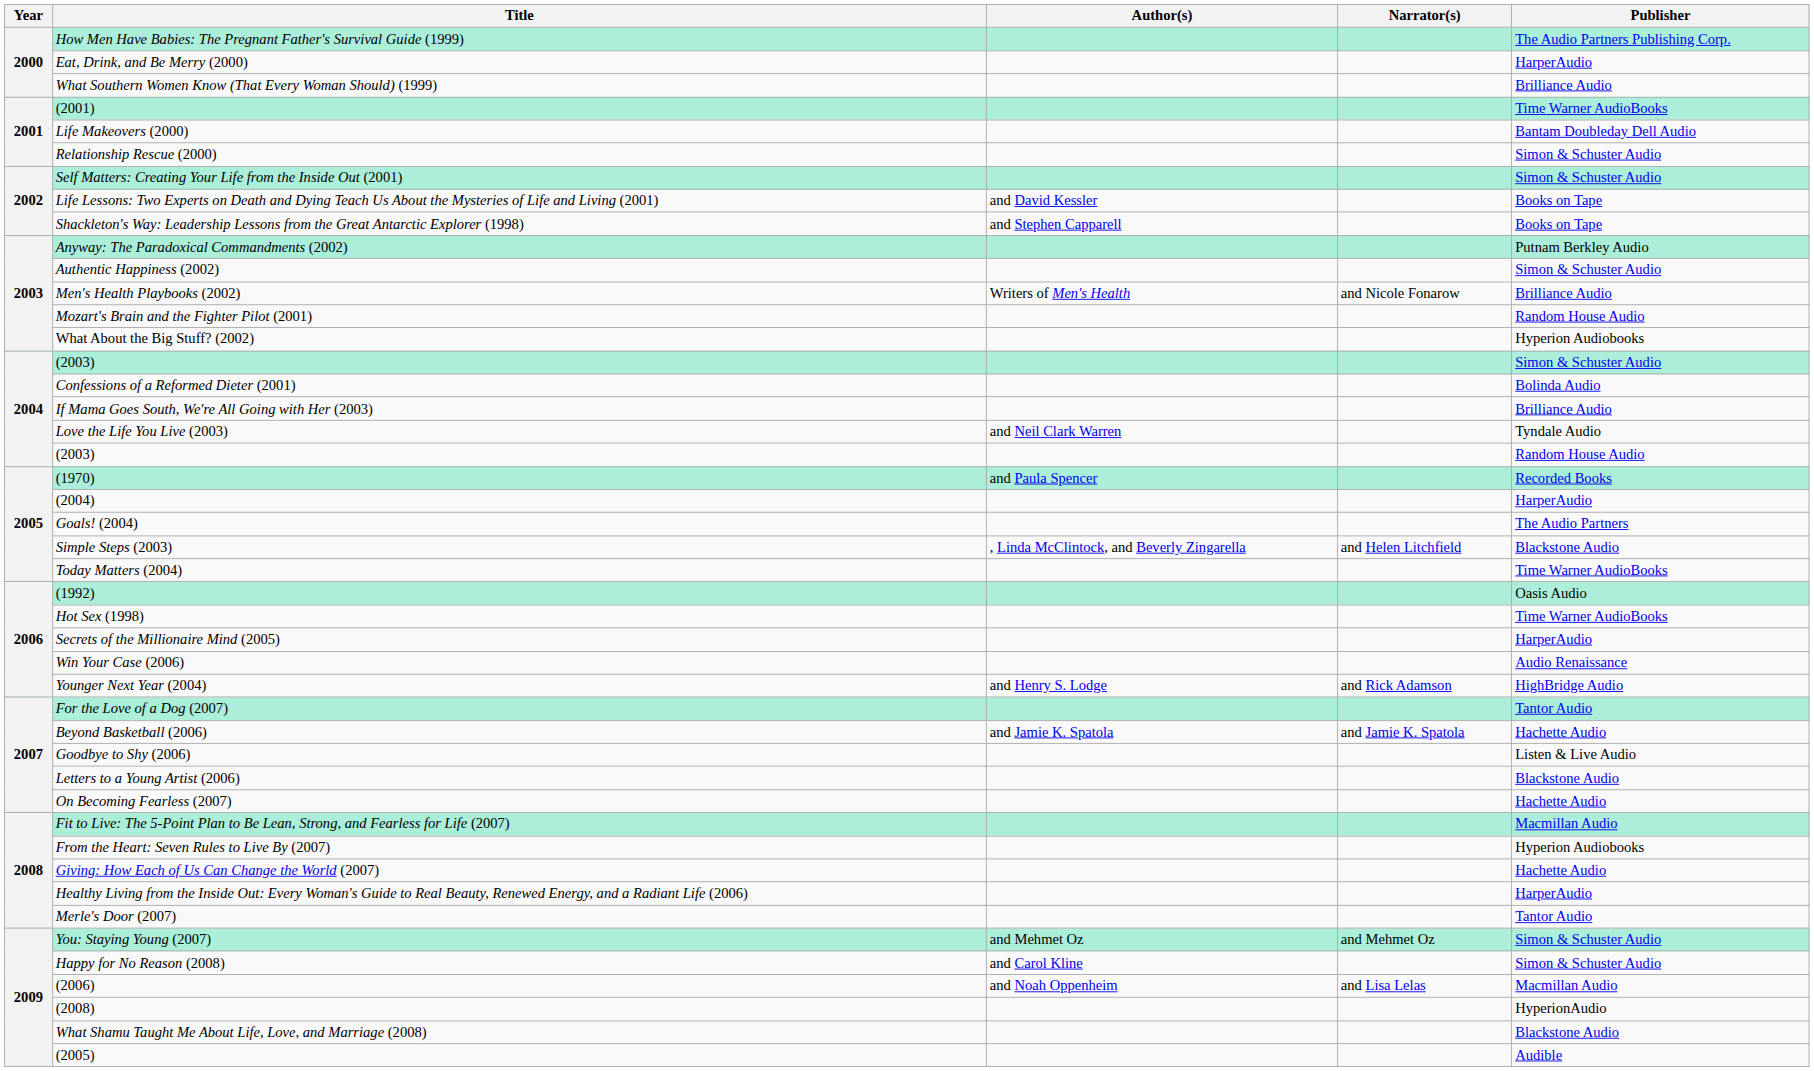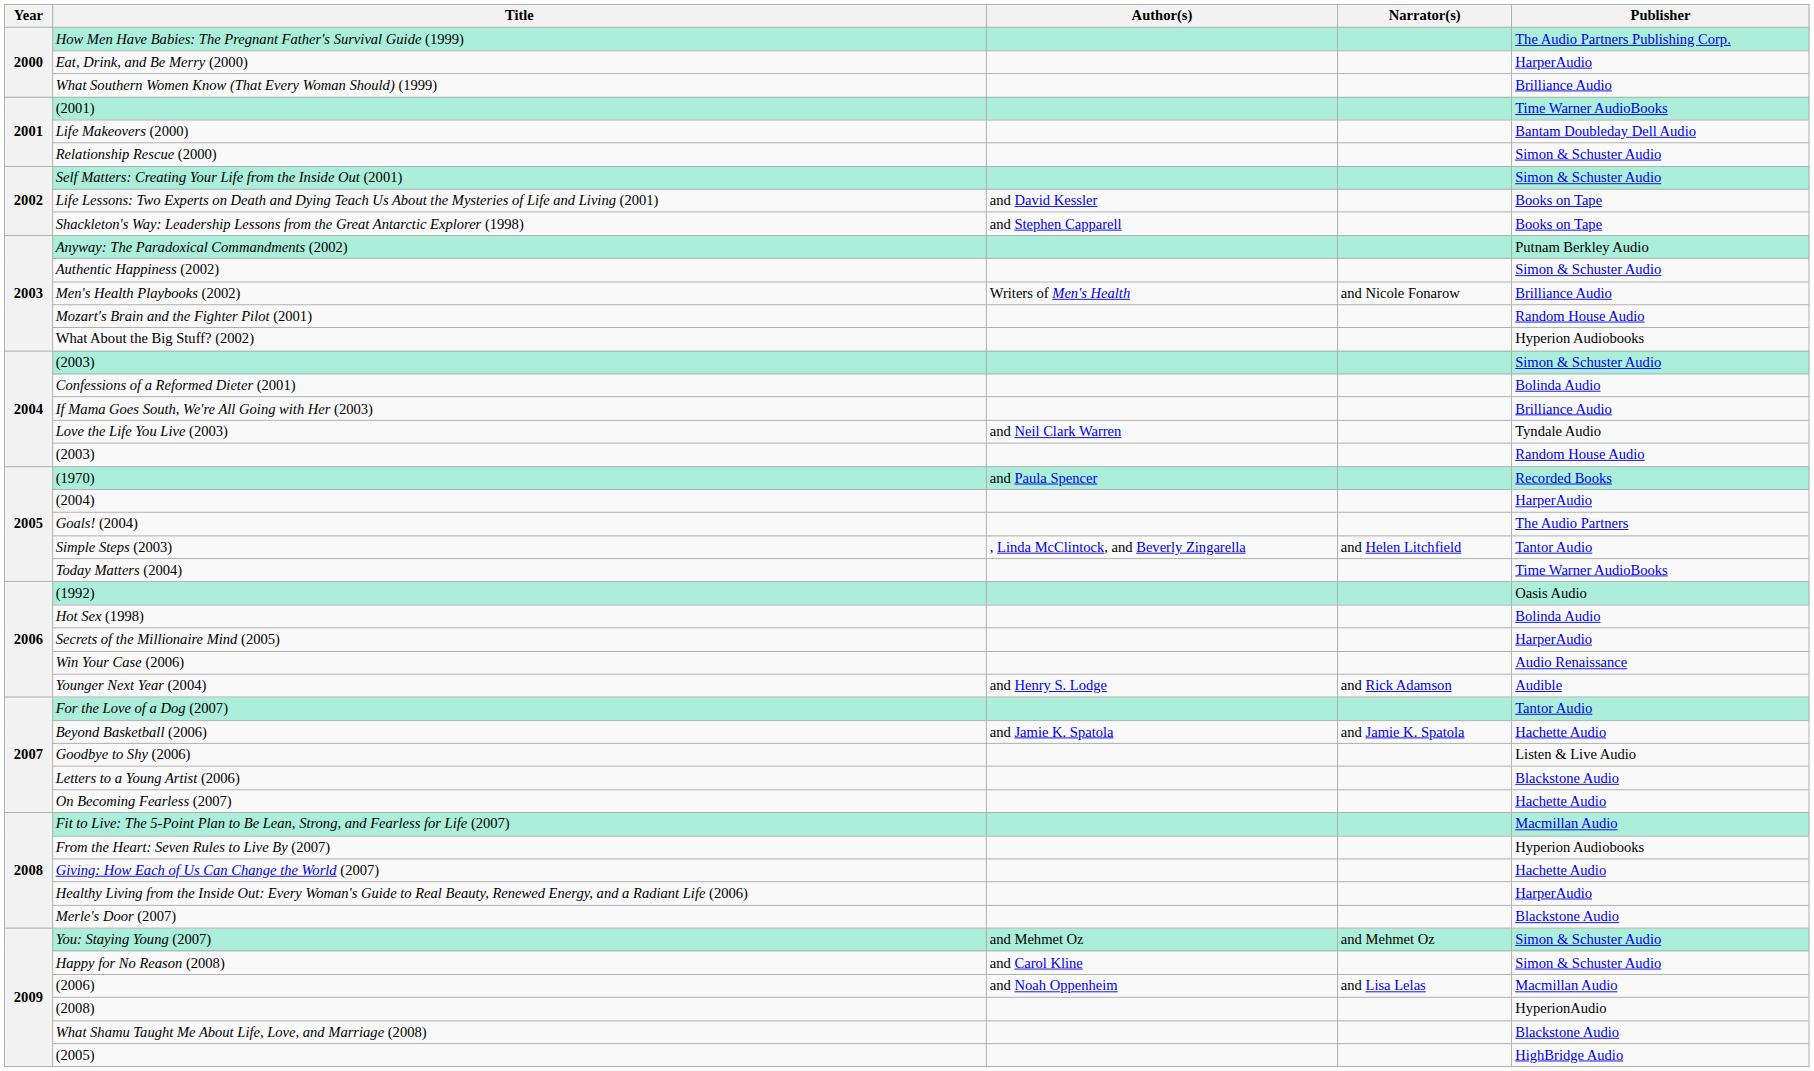Simple Steps (2003) | Publisher: Blackstone Audio -> Tantor Audio
Hot Sex (1998) | Publisher: Time Warner AudioBooks -> Bolinda Audio
Younger Next Year (2004) | Publisher: HighBridge Audio -> Audible
Merle's Door (2007) | Publisher: Tantor Audio -> Blackstone Audio
(2005) | Publisher: Audible -> HighBridge Audio
